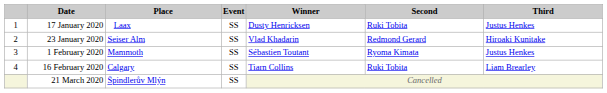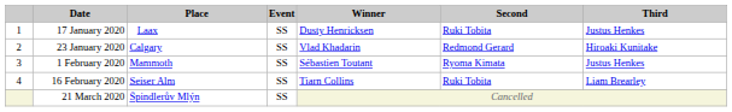23 January 2020 | Place: Seiser Alm -> Calgary
16 February 2020 | Place: Calgary -> Seiser Alm
